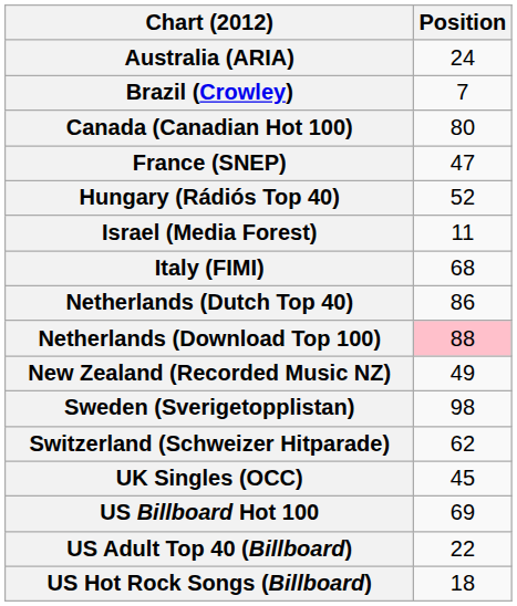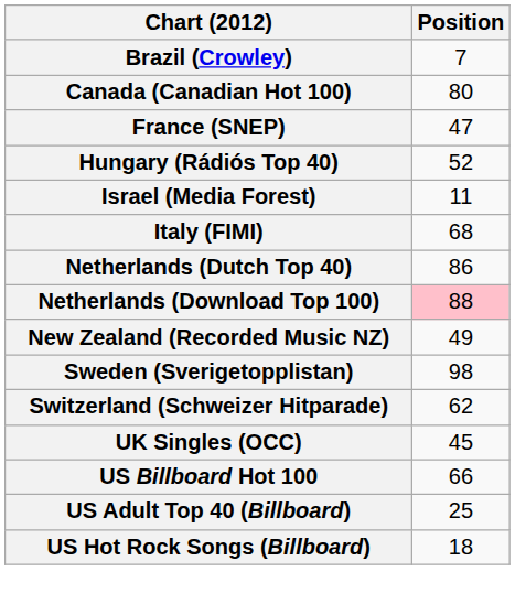- row: Australia (ARIA) | 24
US Billboard Hot 100 | Position: 69 -> 66
US Adult Top 40 (Billboard) | Position: 22 -> 25
